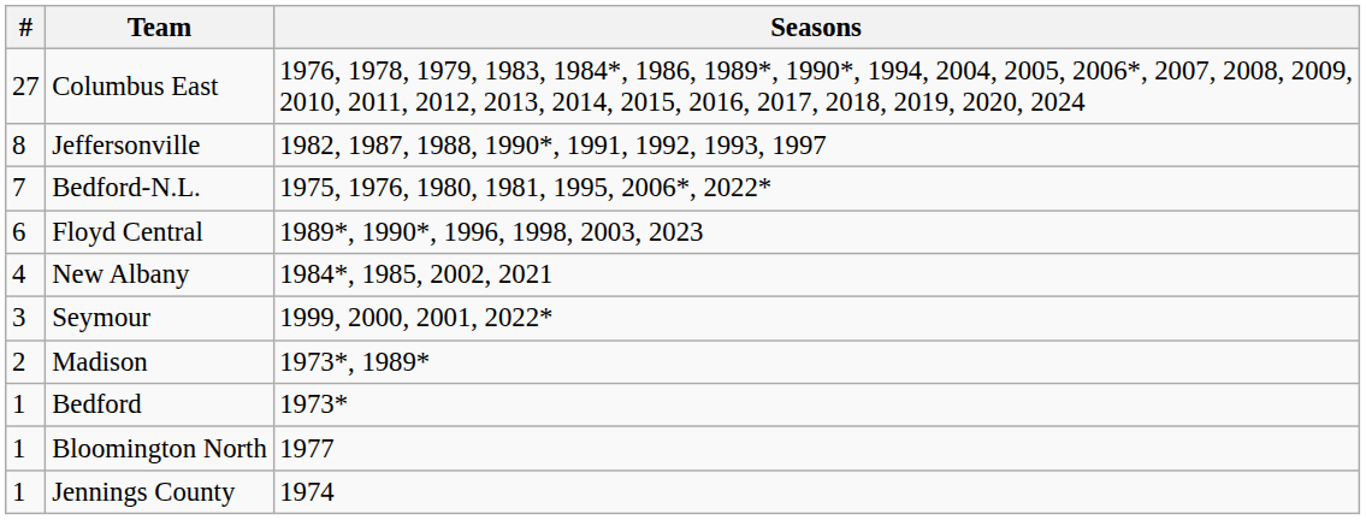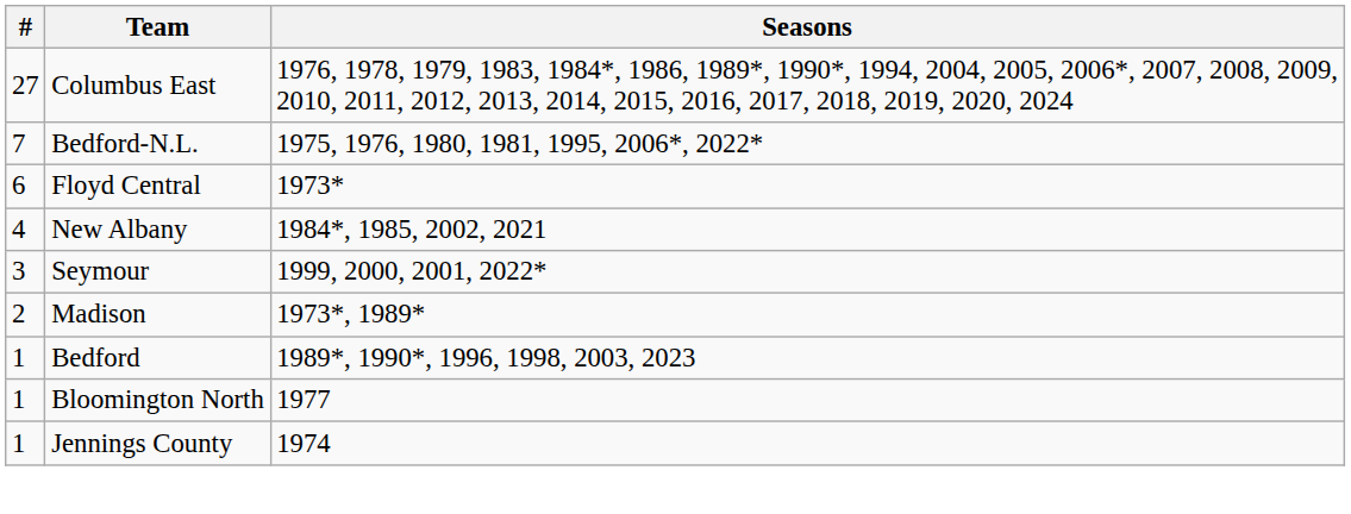- row: 8 | Jeffersonville | 1982, 1987, 1988, 1990*, 1991, 1992, 1993, 1997
Floyd Central | Seasons: 1989*, 1990*, 1996, 1998, 2003, 2023 -> 1973*
Bedford | Seasons: 1973* -> 1989*, 1990*, 1996, 1998, 2003, 2023
